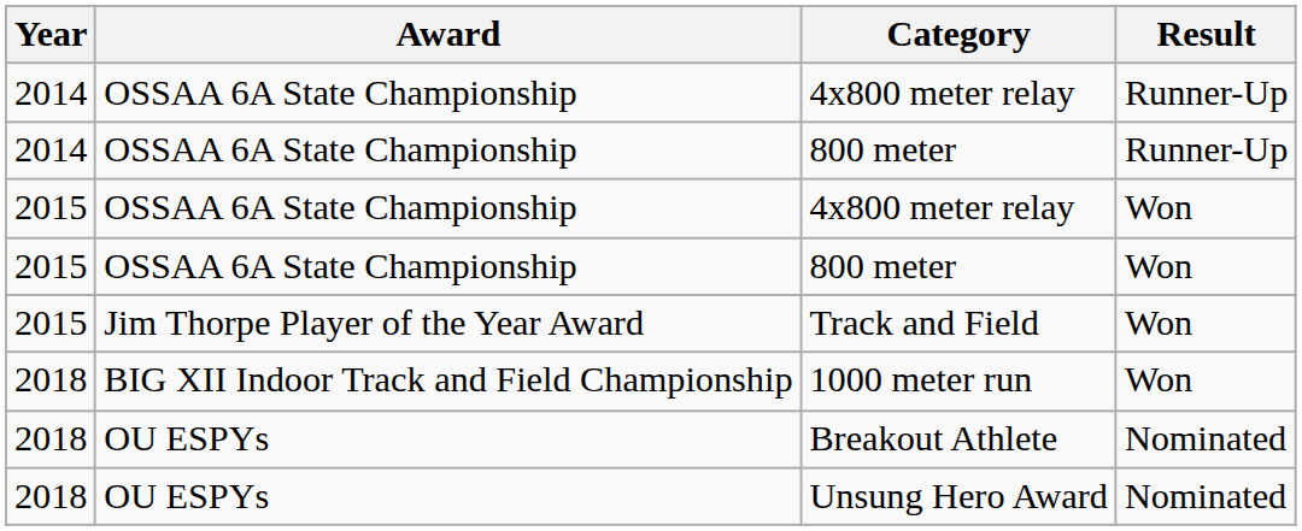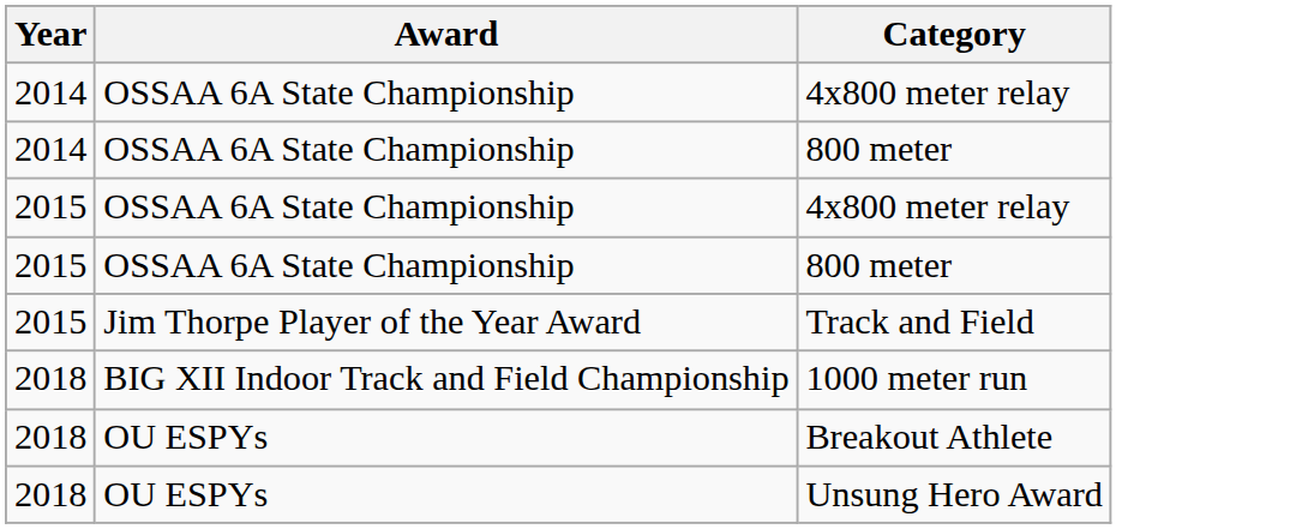- column: Result | Runner-Up | Runner-Up | Won | Won | Won | Won | Nominated | Nominated
